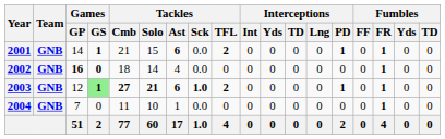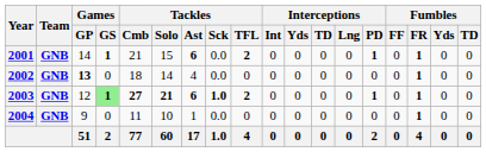2002 | Games / GP: 16 -> 13
2002 | Games / GS: bold -> normal
2004 | Games / GP: 7 -> 9
